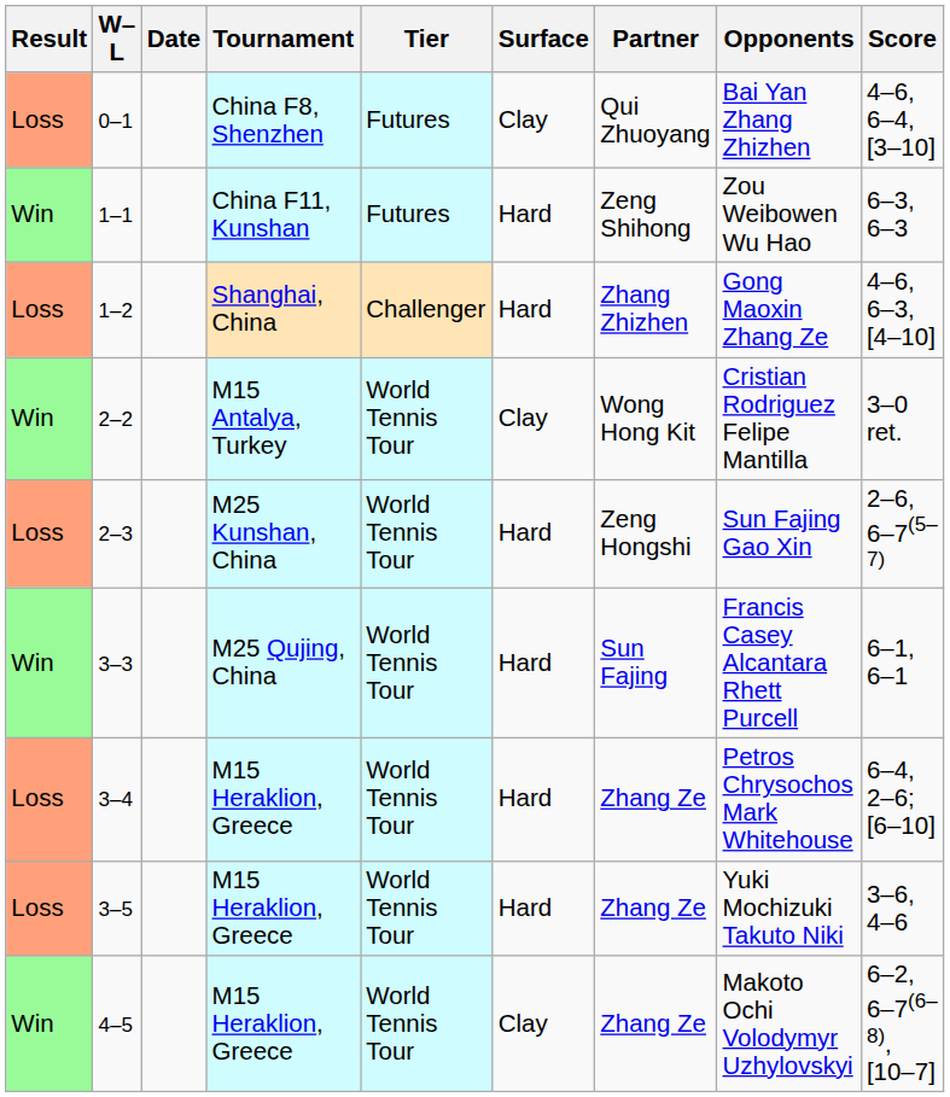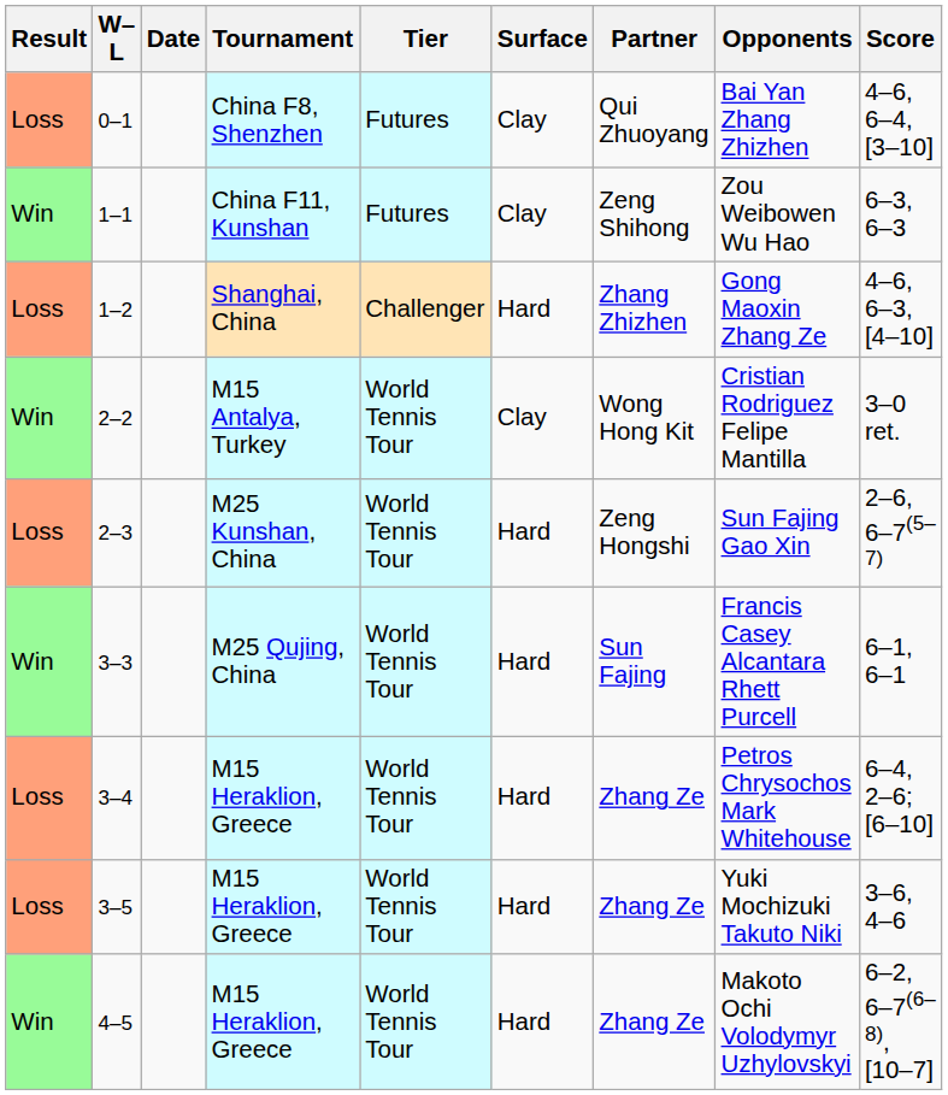1–1 | Surface: Hard -> Clay
4–5 | Surface: Clay -> Hard
